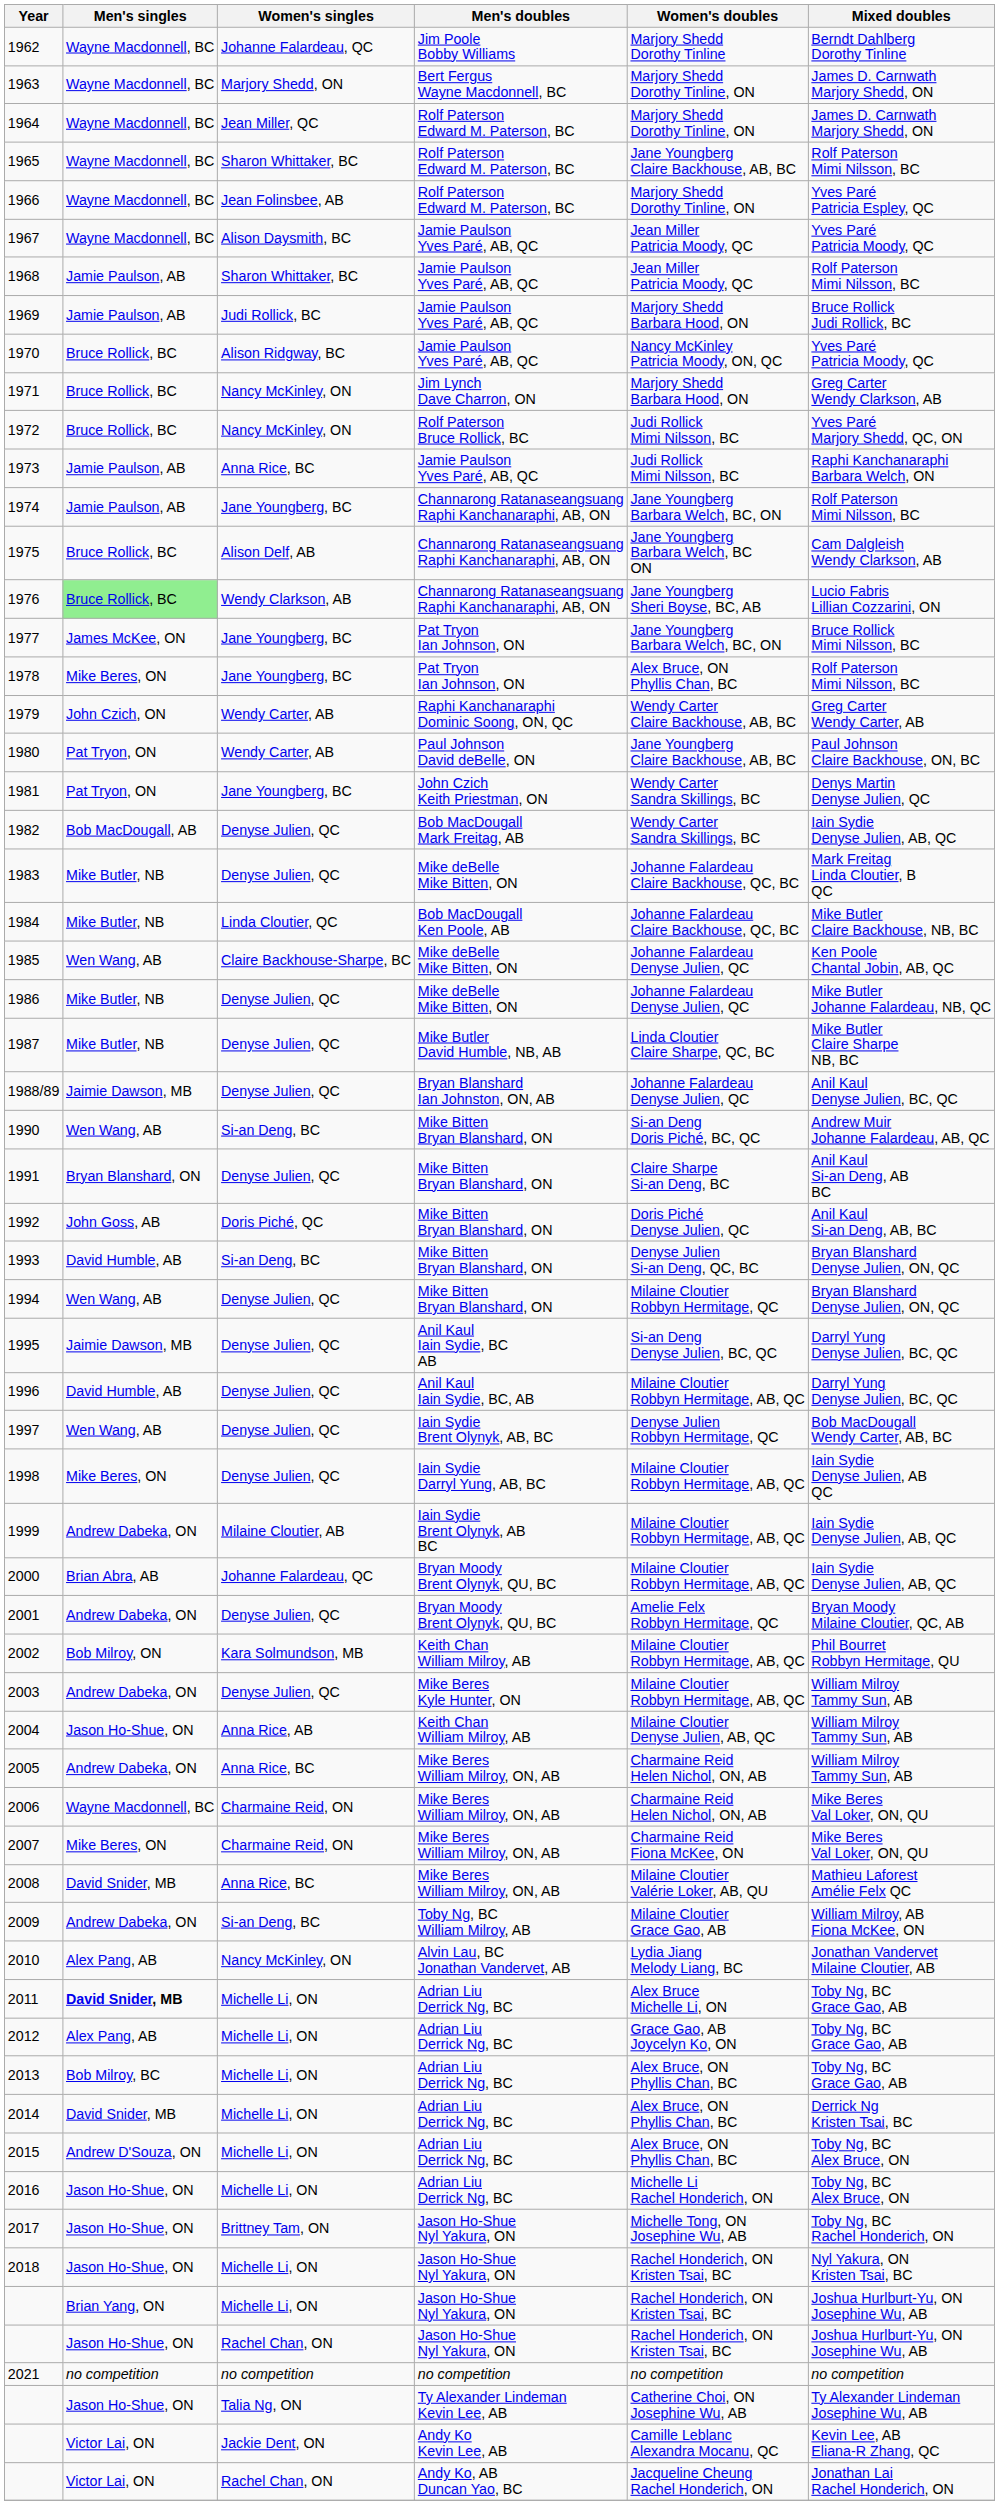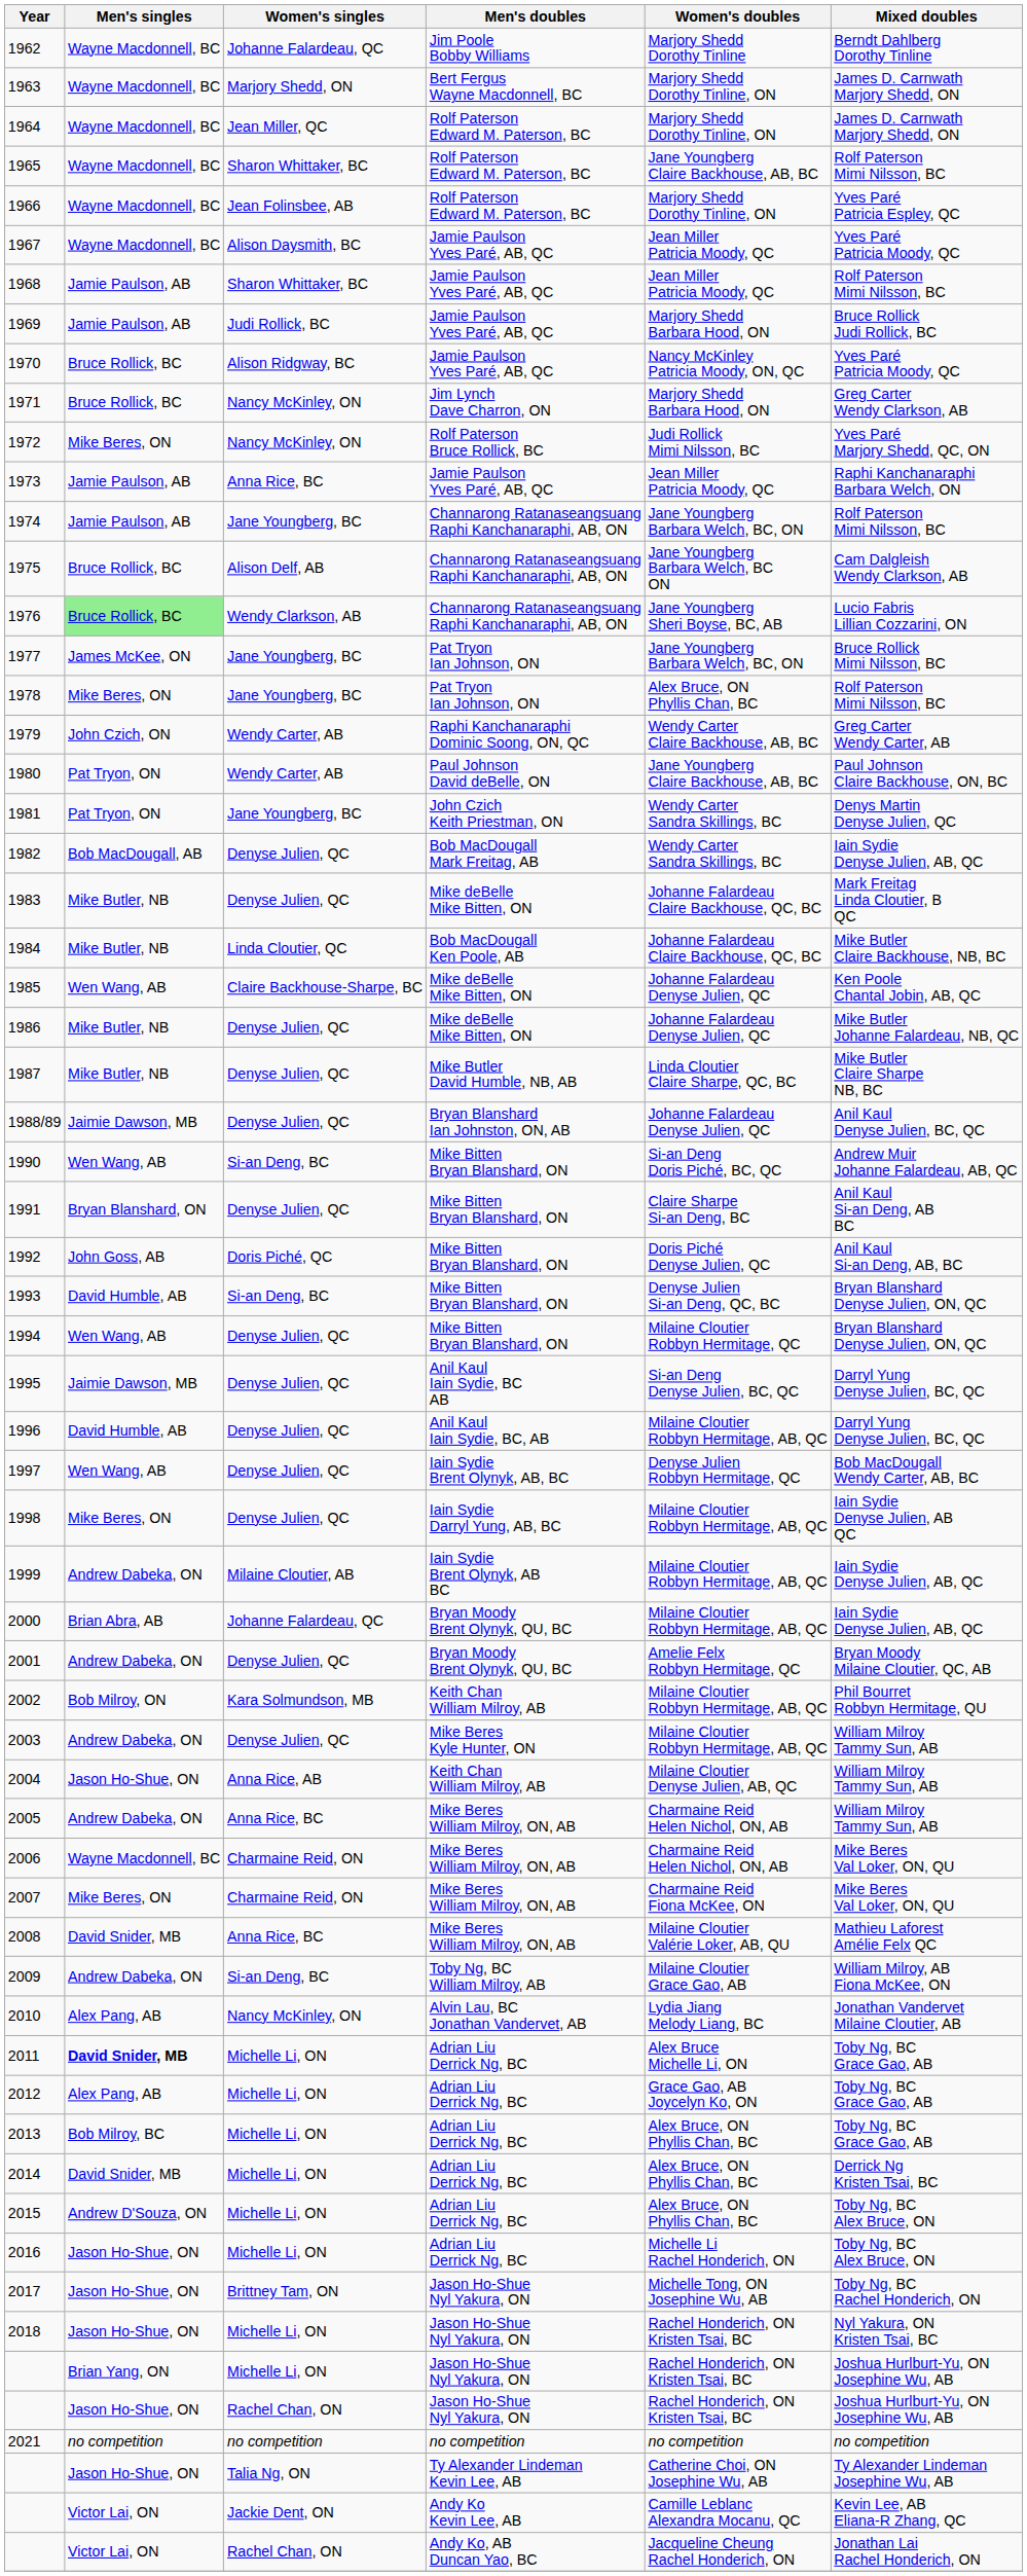1972 | Men's singles: Bruce Rollick, BC -> Mike Beres, ON
1973 | Women's doubles: Judi Rollick Mimi Nilsson, BC -> Jean Miller Patricia Moody, QC
